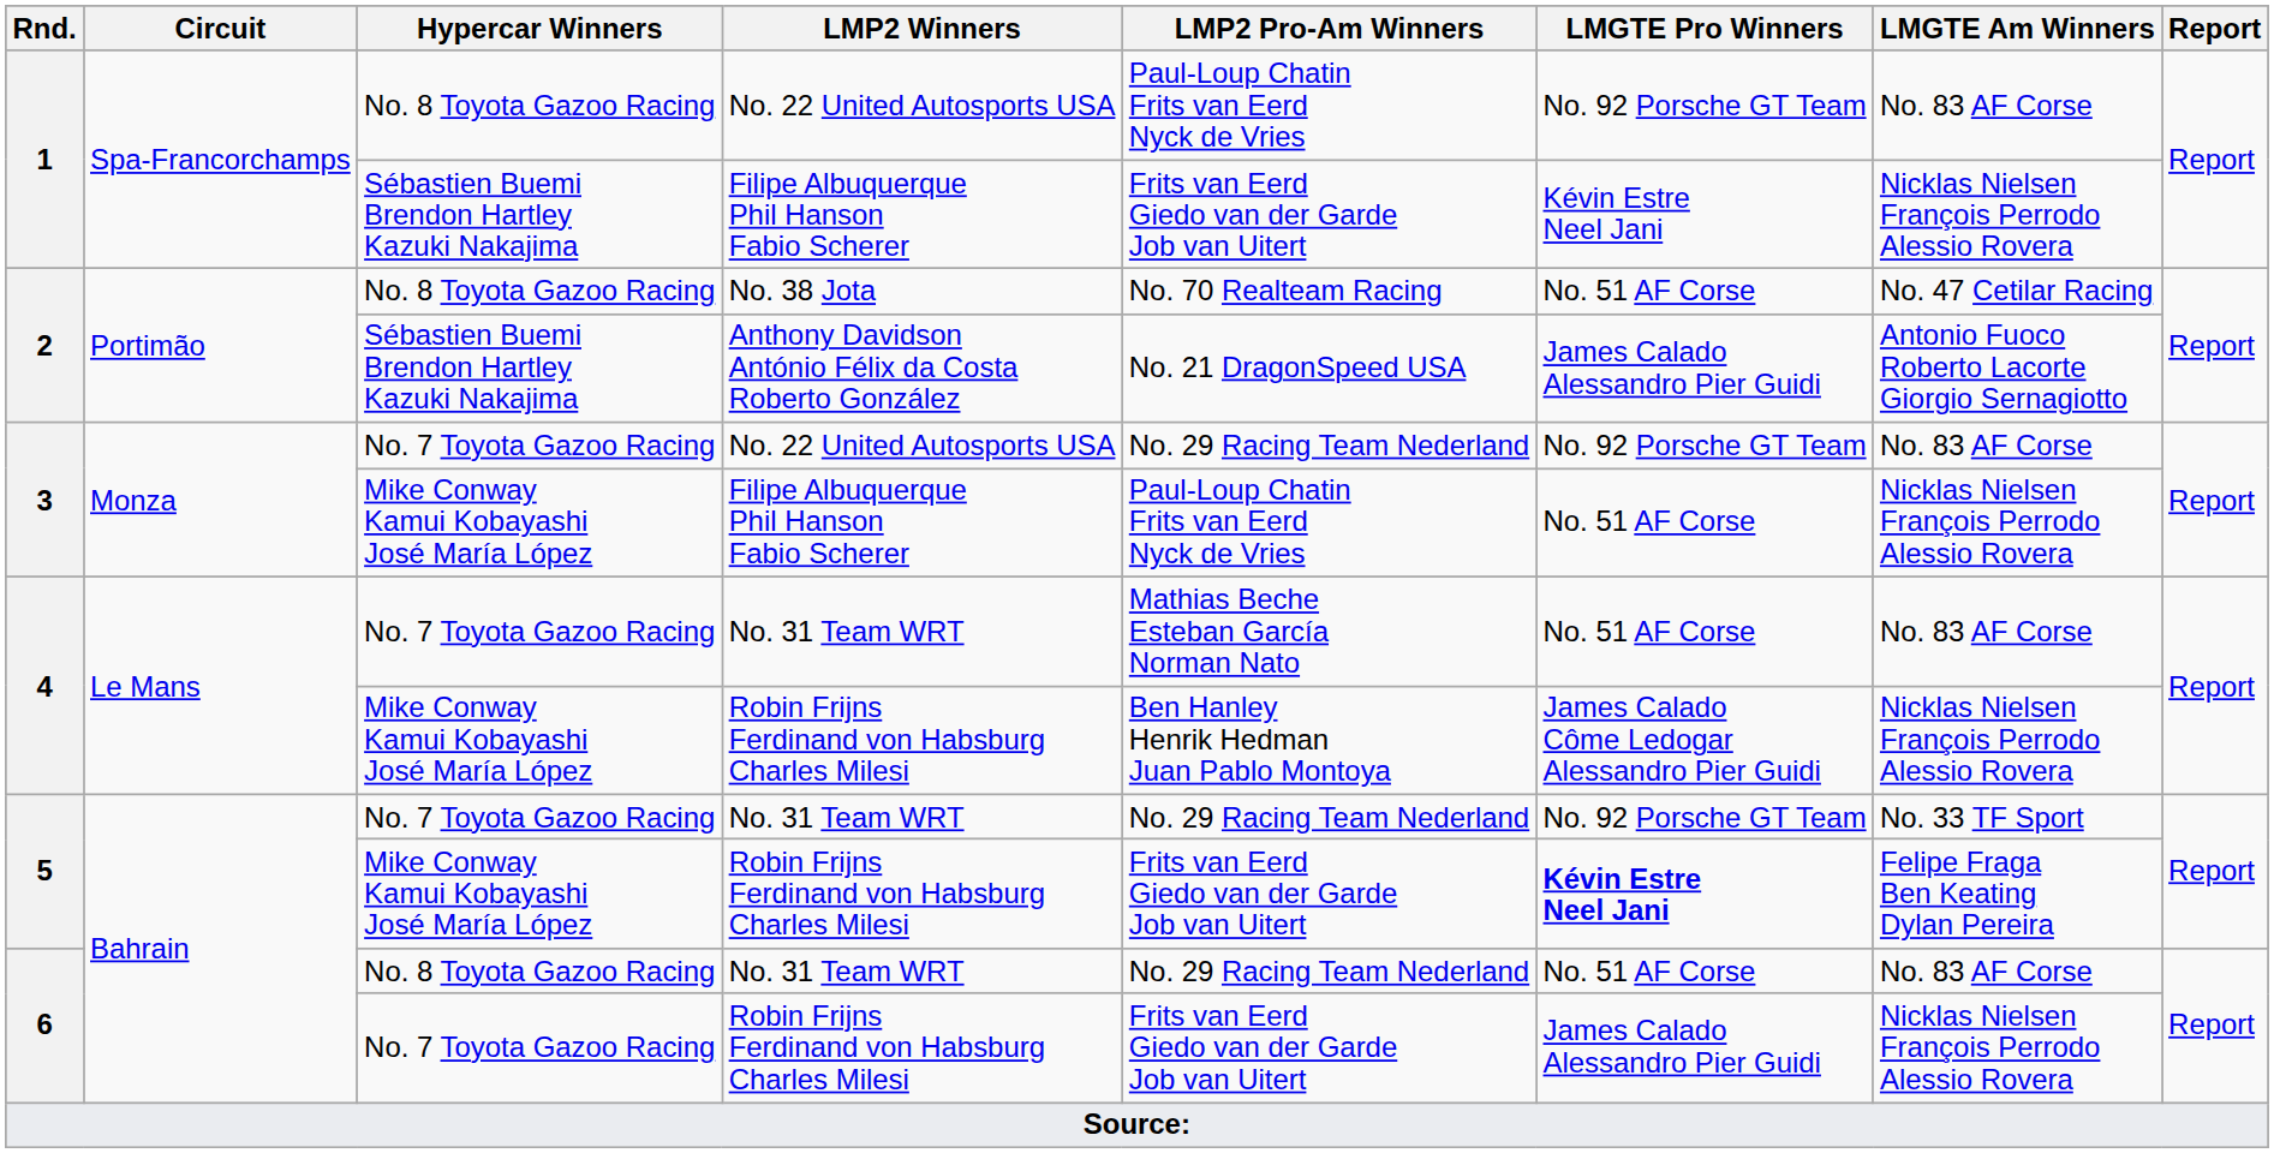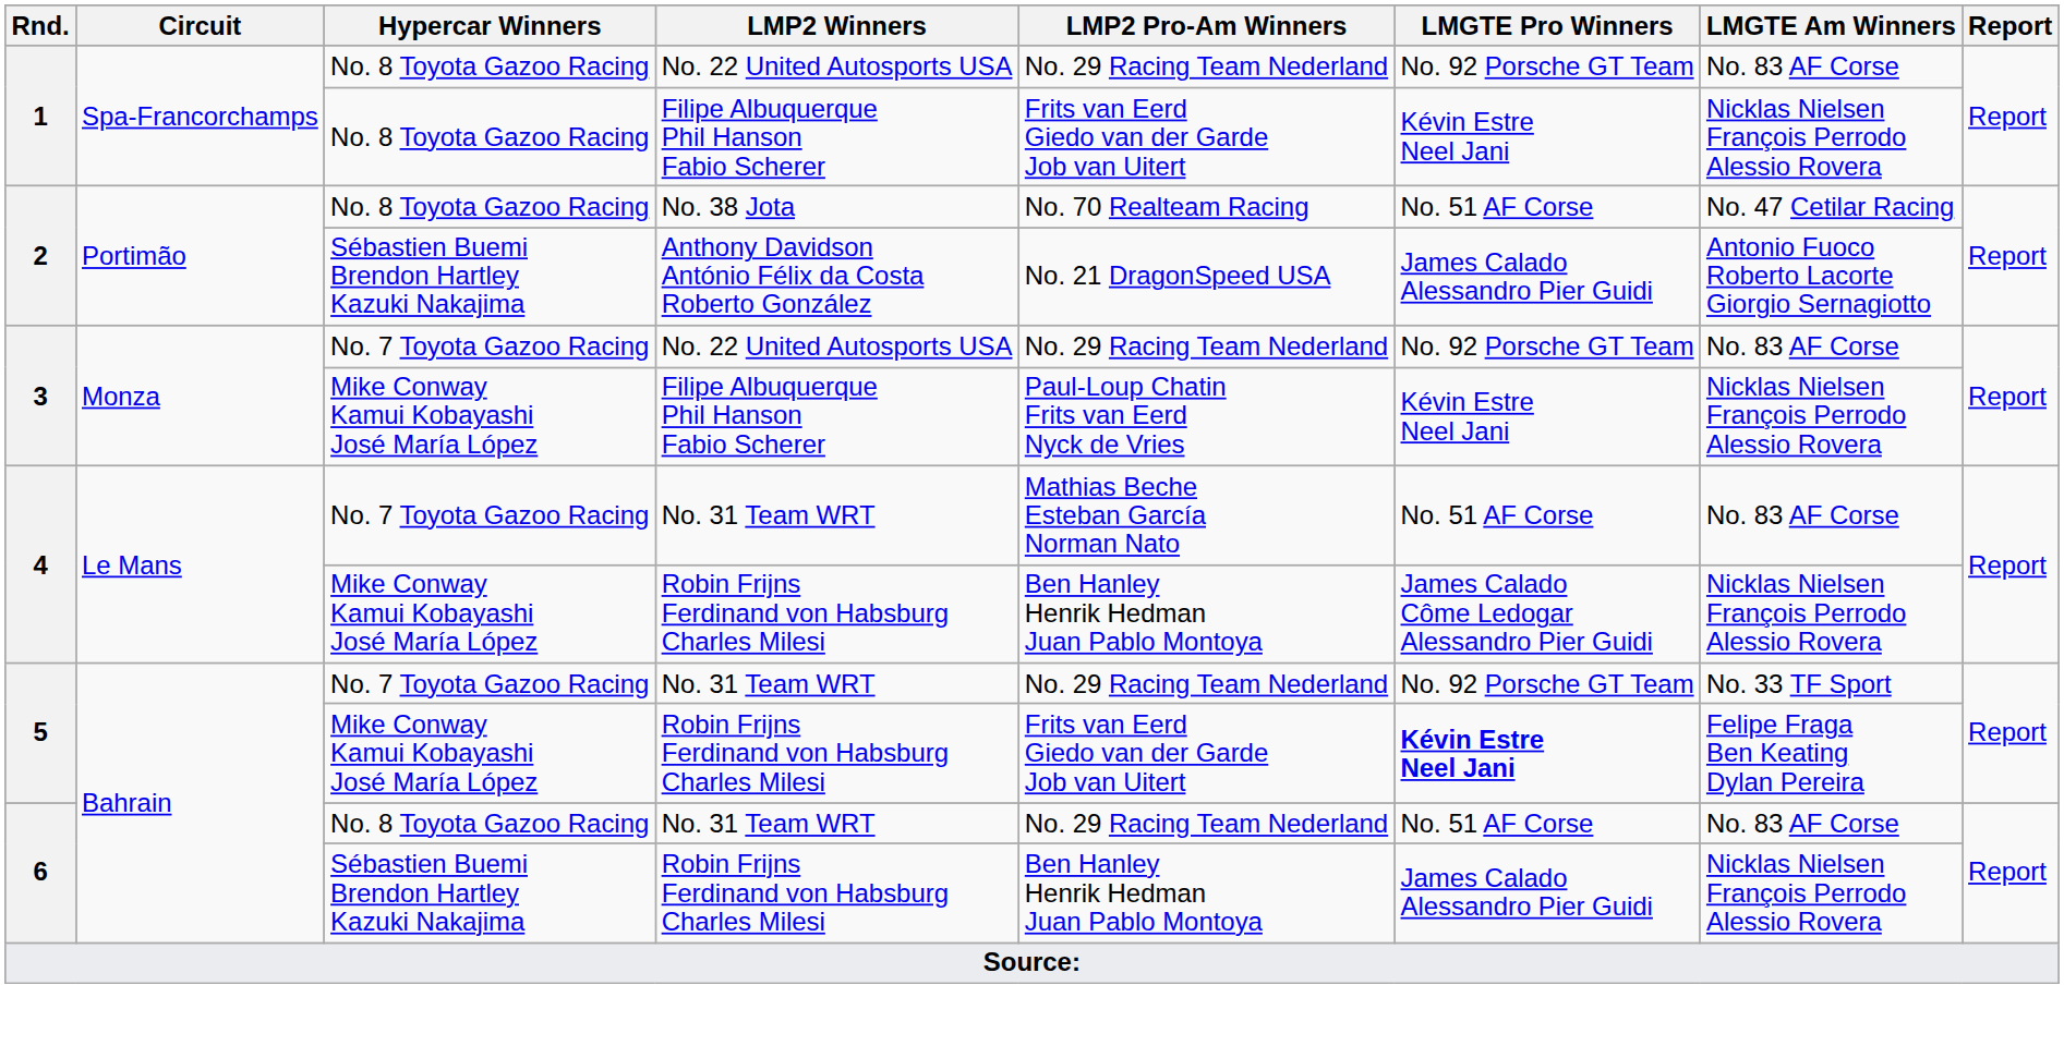1 / No. 22 United Autosports USA | LMP2 Pro-Am Winners: Paul-Loup Chatin Frits van Eerd Nyck de Vries -> No. 29 Racing Team Nederland
1 / Filipe Albuquerque Phil Hanson Fabio Scherer | Hypercar Winners: Sébastien Buemi Brendon Hartley Kazuki Nakajima -> No. 8 Toyota Gazoo Racing
3 / Filipe Albuquerque Phil Hanson Fabio Scherer | LMGTE Pro Winners: No. 51 AF Corse -> Kévin Estre Neel Jani
6 / Robin Frijns Ferdinand von Habsburg Charles Milesi | Hypercar Winners: No. 7 Toyota Gazoo Racing -> Sébastien Buemi Brendon Hartley Kazuki Nakajima
6 / Robin Frijns Ferdinand von Habsburg Charles Milesi | LMP2 Pro-Am Winners: Frits van Eerd Giedo van der Garde Job van Uitert -> Ben Hanley Henrik Hedman Juan Pablo Montoya
